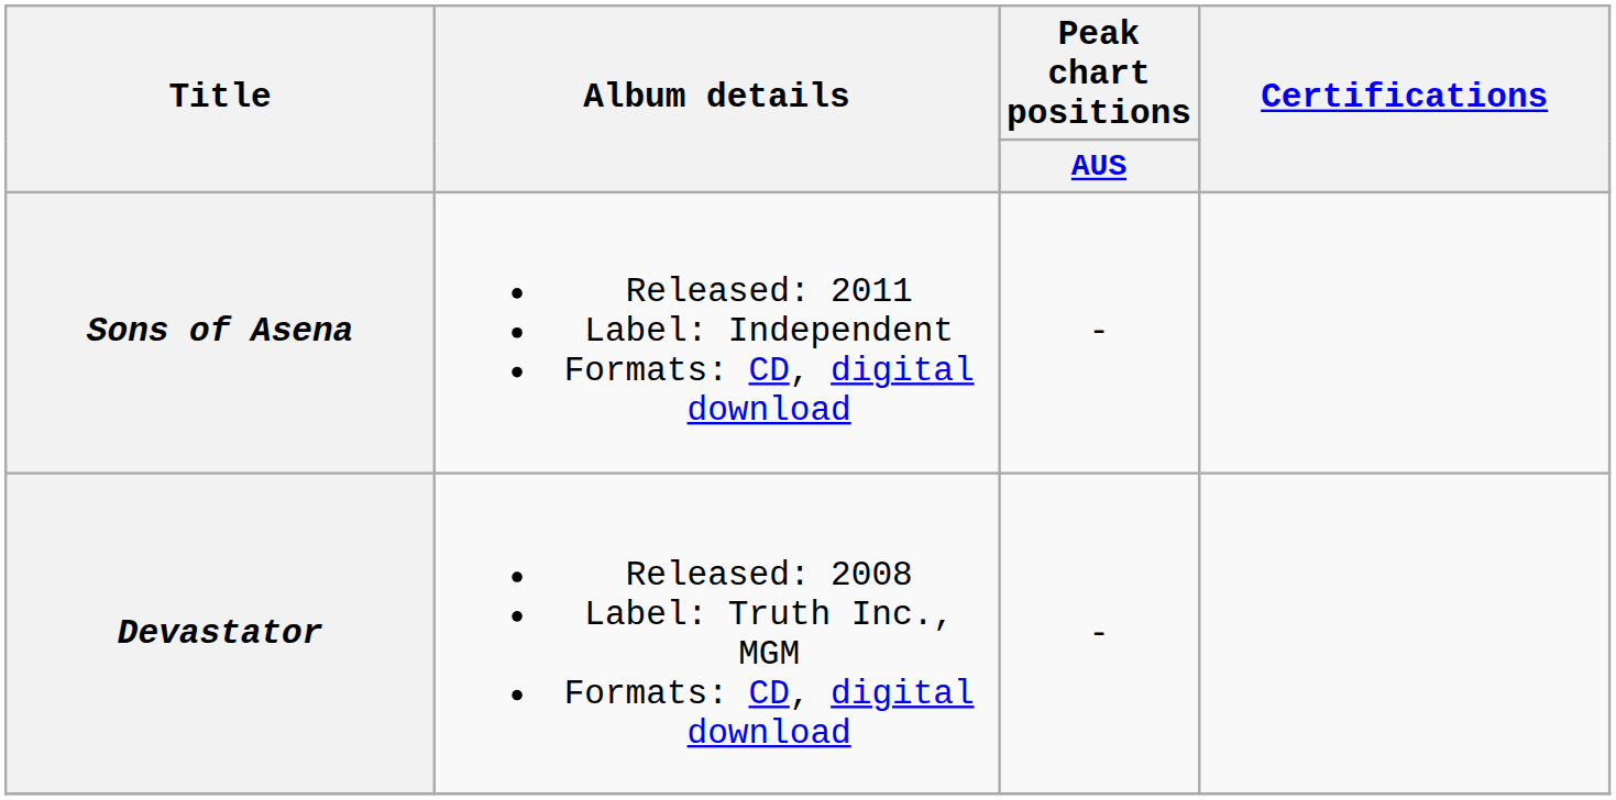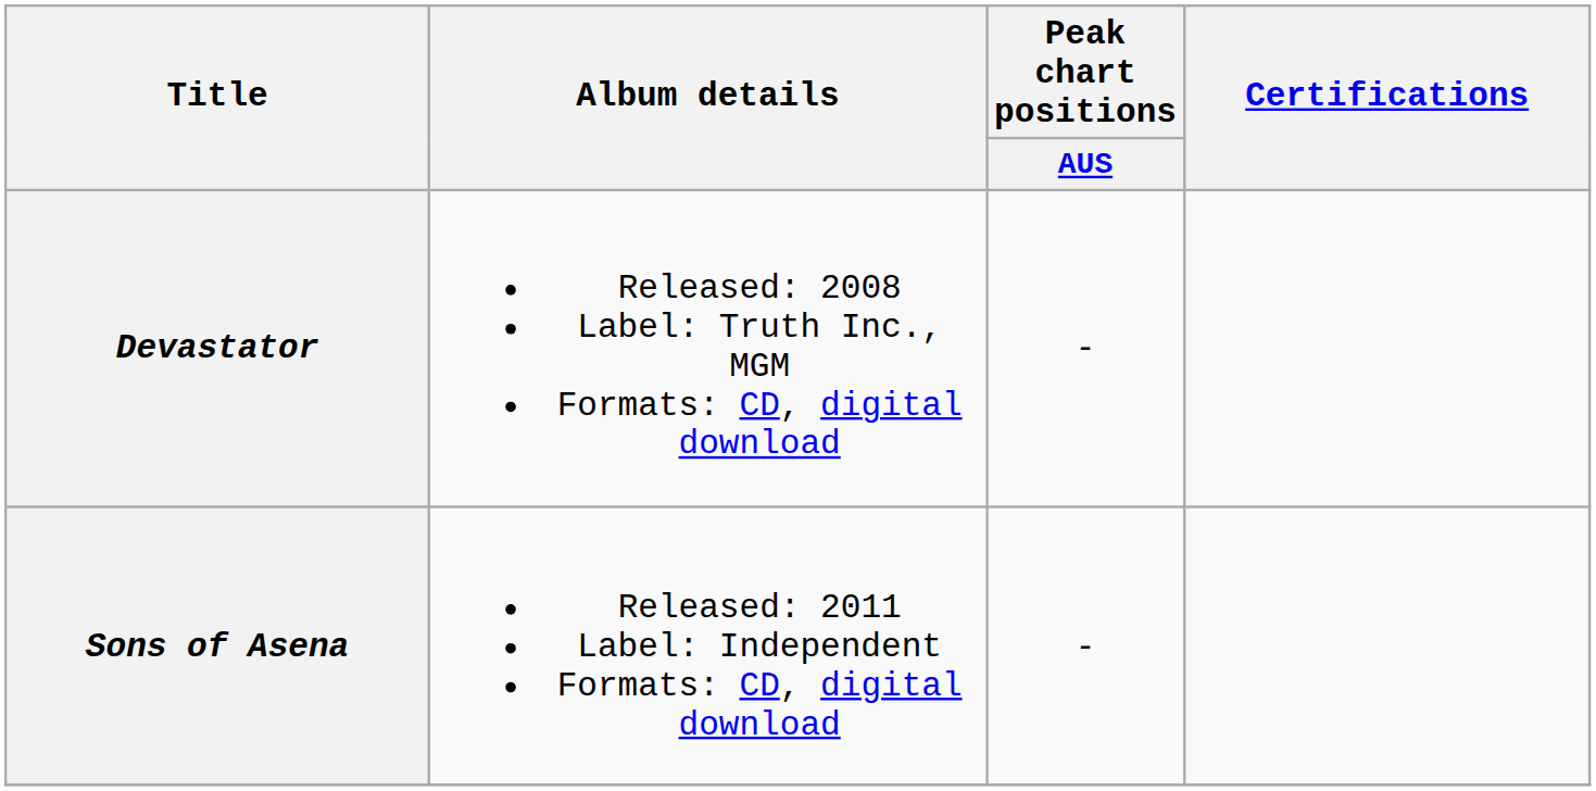rows swapped: Devastator <-> Sons of Asena
